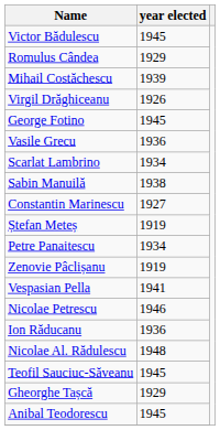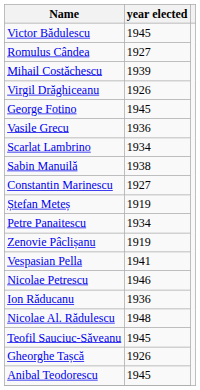Romulus Cândea | year elected: 1929 -> 1927
Gheorghe Tașcă | year elected: 1929 -> 1926
